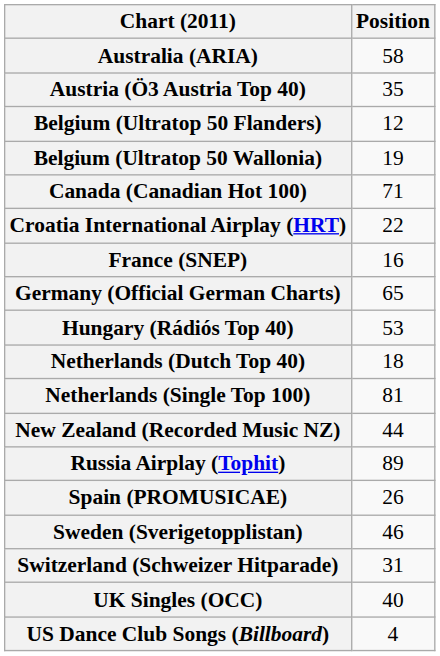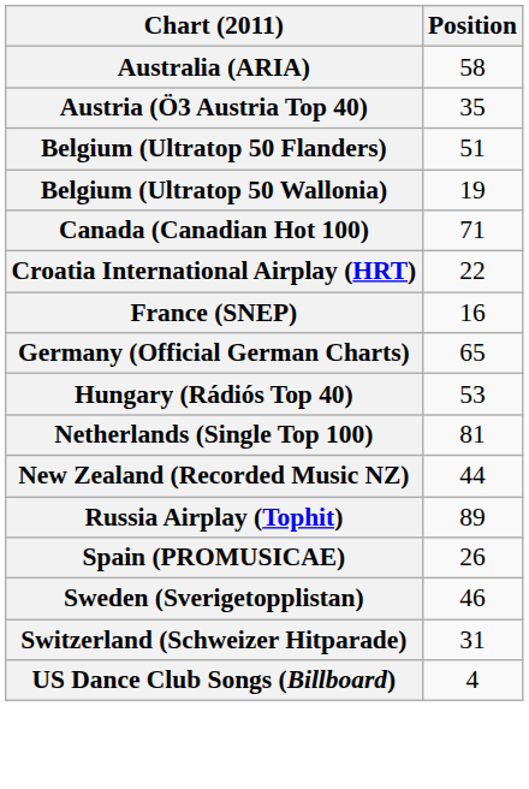Belgium (Ultratop 50 Flanders) | Position: 12 -> 51
- row: Netherlands (Dutch Top 40) | 18
- row: UK Singles (OCC) | 40
